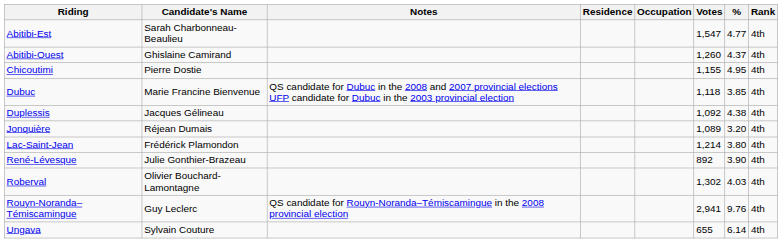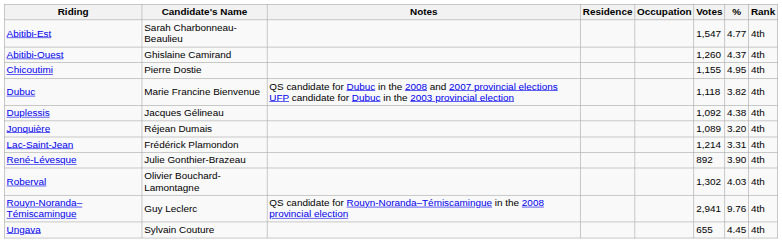Dubuc | %: 3.85 -> 3.82
Lac-Saint-Jean | %: 3.80 -> 3.31
Ungava | %: 6.14 -> 4.45
